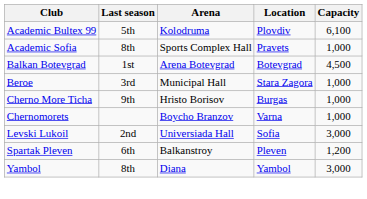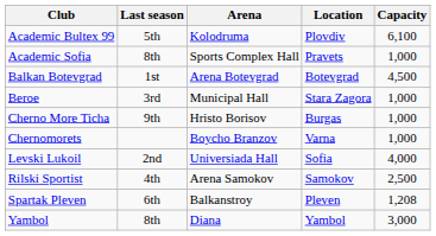Levski Lukoil | Capacity: 3,000 -> 4,000
+ row: Rilski Sportist | 4th | Arena Samokov | Samokov | 2,500
Spartak Pleven | Capacity: 1,200 -> 1,208
